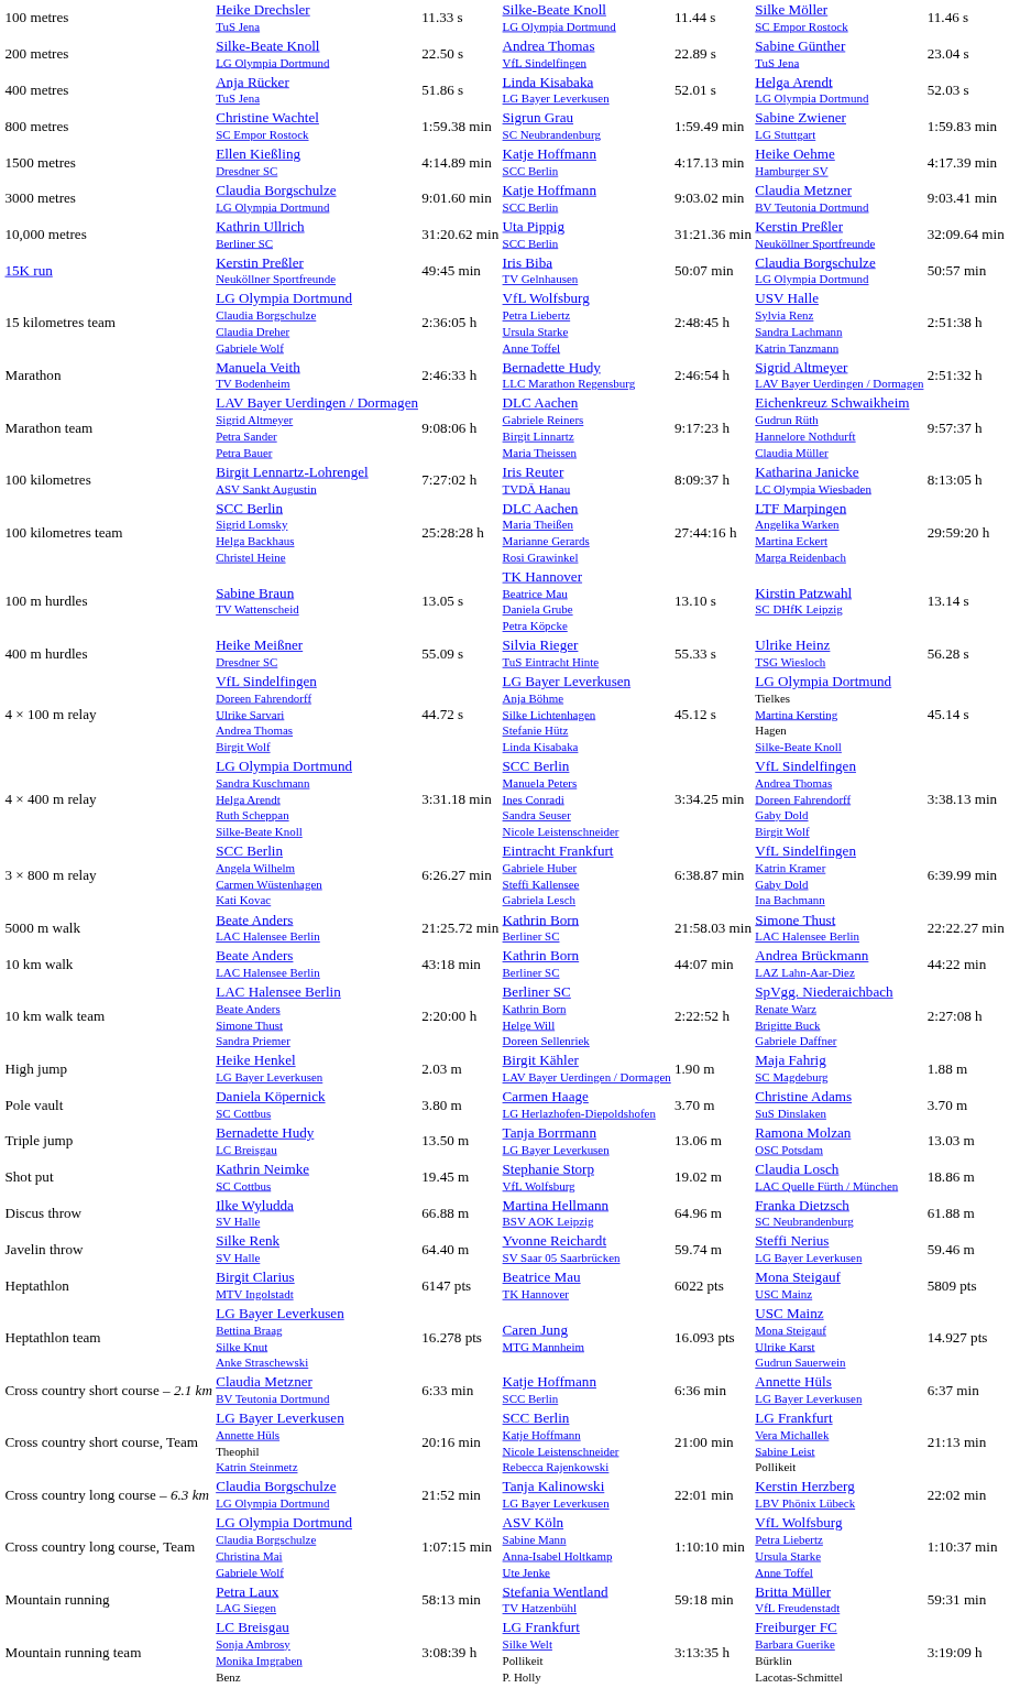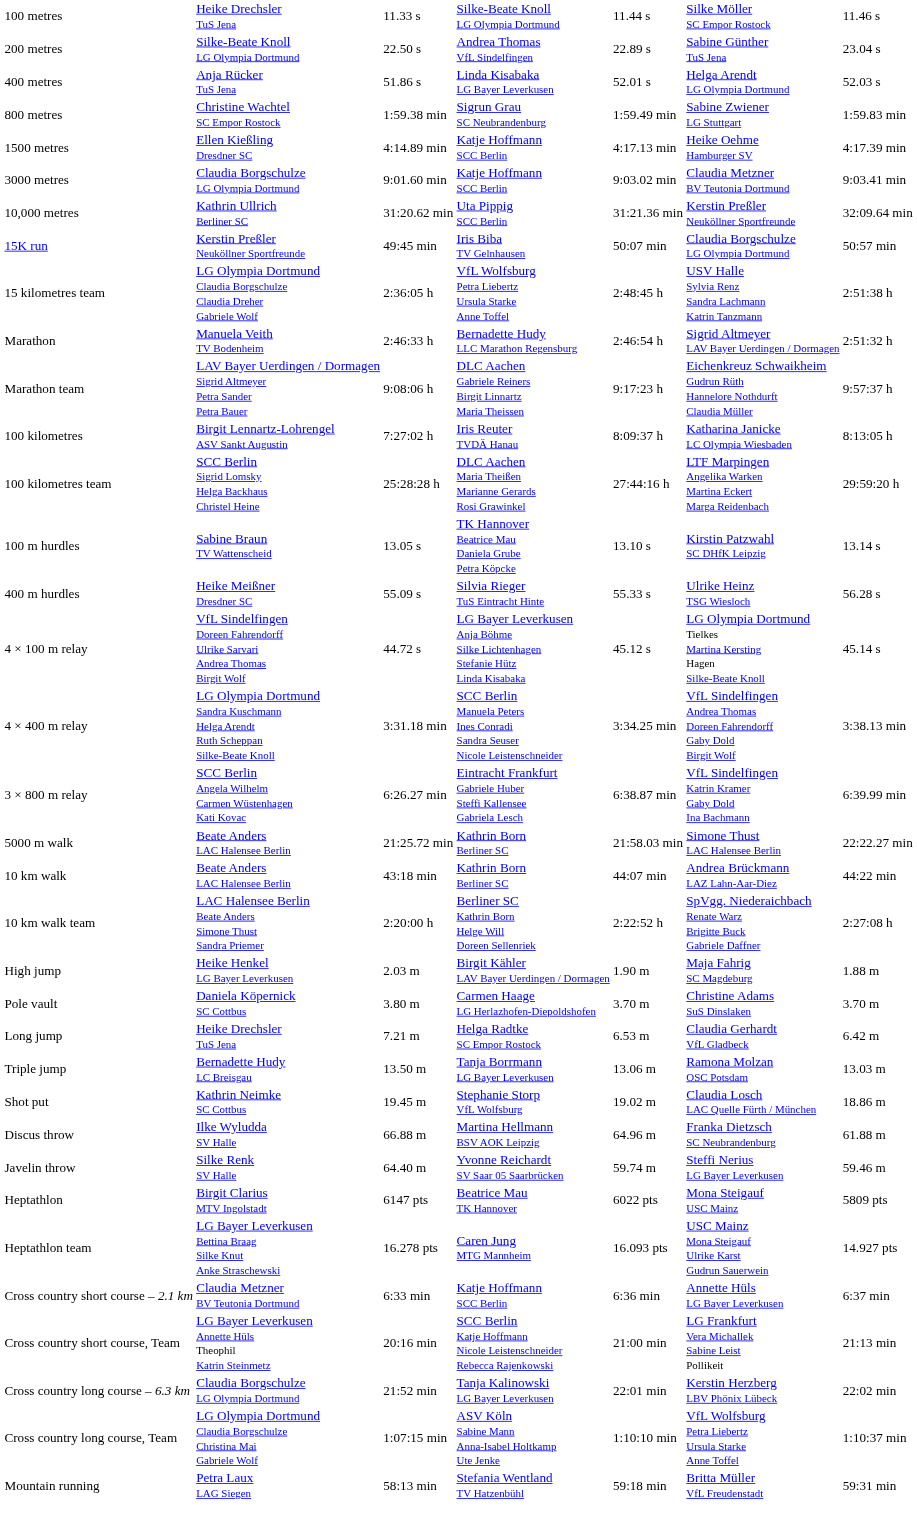+ row: Long jump | Heike Drechsler TuS Jena | 7.21 m | Helga Radtke SC Empor Rostock | 6.53 m | Claudia Gerhardt VfL Gladbeck | 6.42 m
- row: Mountain running team | LC Breisgau Sonja Ambrosy Monika Imgraben Benz | 3:08:39 h | LG Frankfurt Silke Welt Pollikeit P. Holly | 3:13:35 h | Freiburger FC Barbara Guerike Bürklin Lacotas-Schmittel | 3:19:09 h
